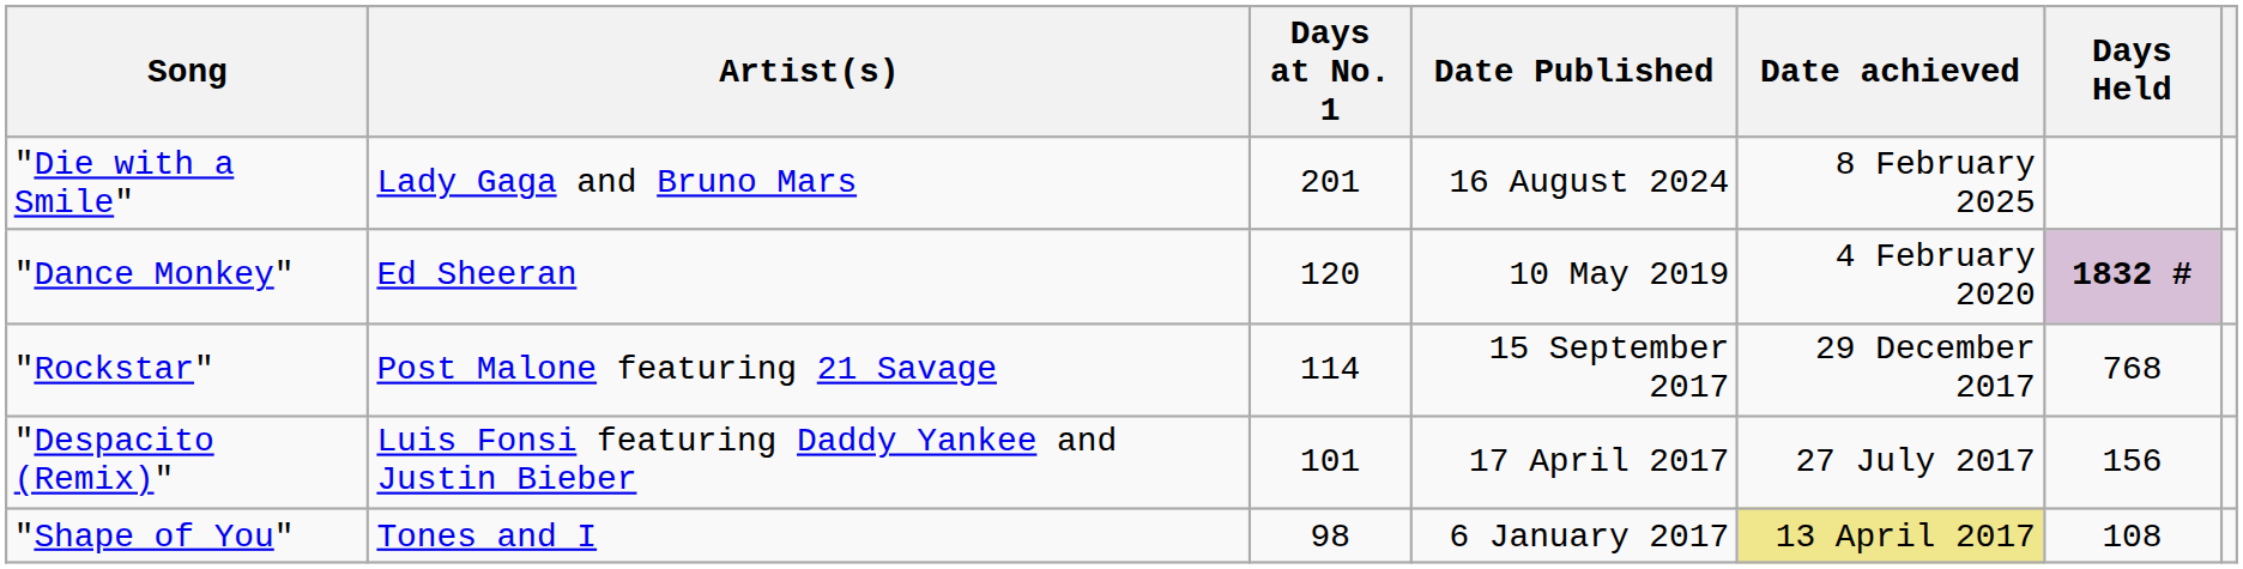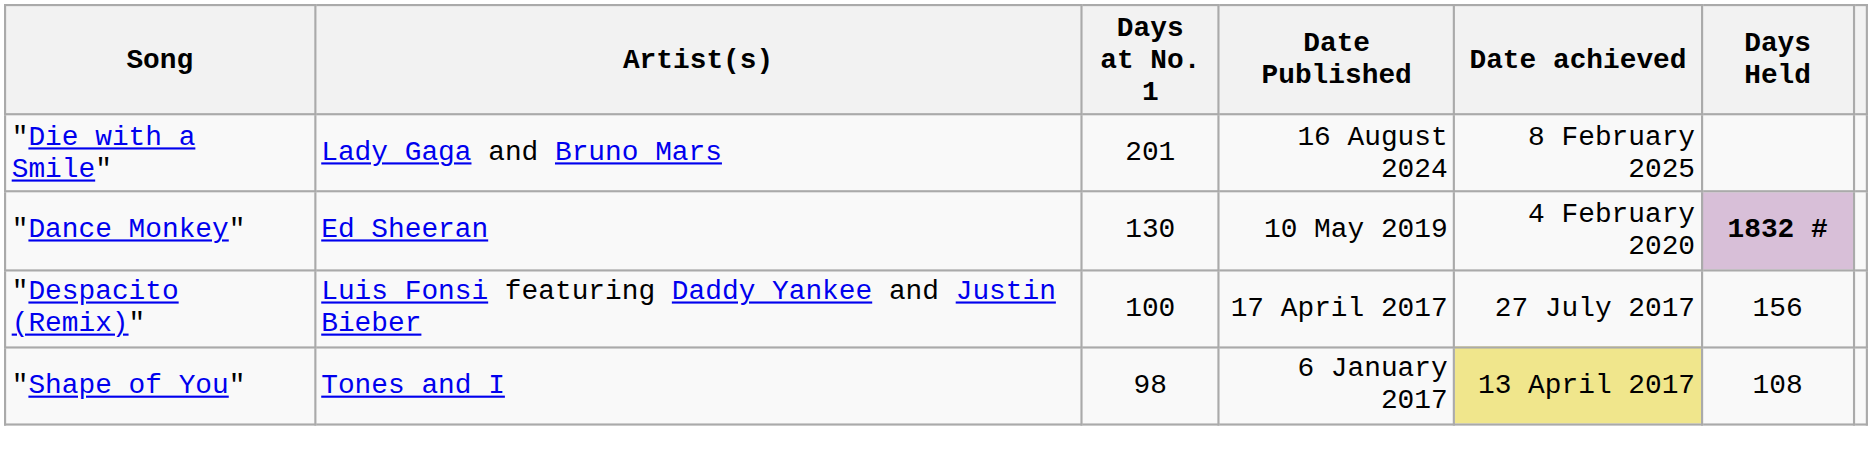"Dance Monkey" | Days at No. 1: 120 -> 130
- row: "Rockstar" | Post Malone featuring 21 Savage | 114 | 15 September 2017 | 29 December 2017 | 768
"Despacito (Remix)" | Days at No. 1: 101 -> 100
